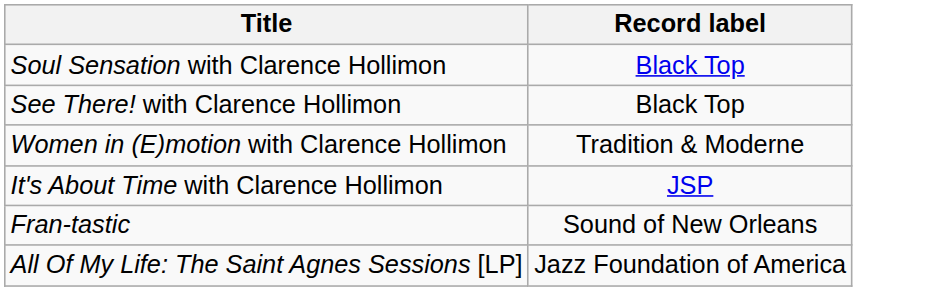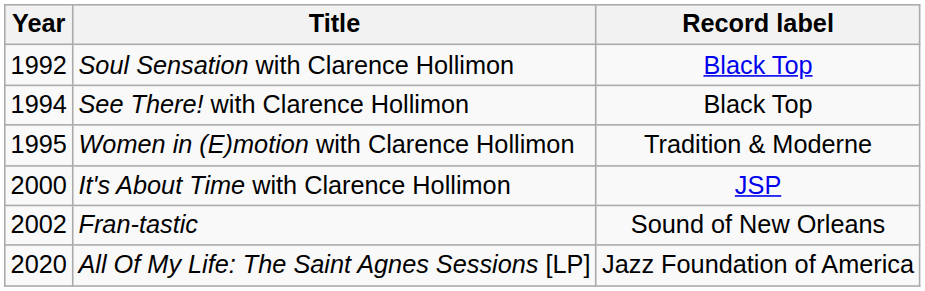+ column: Year | 1992 | 1994 | 1995 | 2000 | 2002 | 2020
